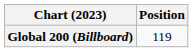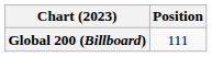Global 200 (Billboard) | Position: 119 -> 111
